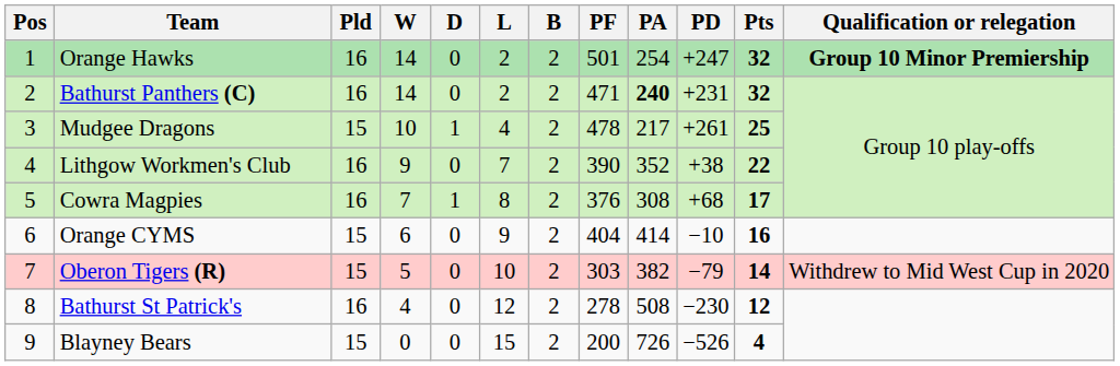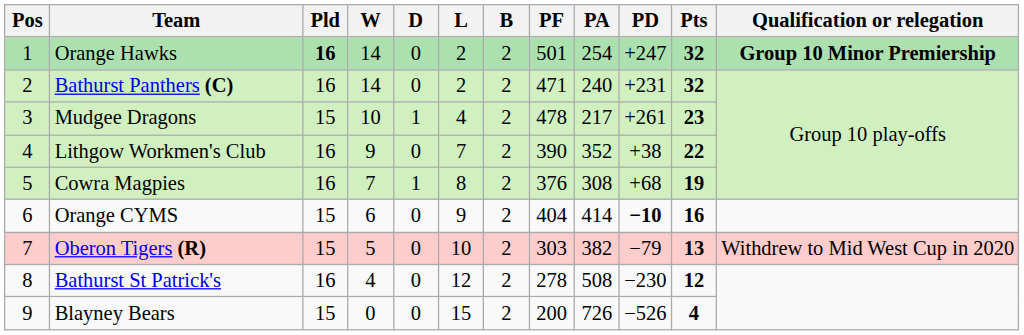Orange Hawks | Pld: normal -> bold
Bathurst Panthers (C) | PA: bold -> normal
Mudgee Dragons | Pts: 25 -> 23
Cowra Magpies | Pts: 17 -> 19
Orange CYMS | PD: normal -> bold
Oberon Tigers (R) | Pts: 14 -> 13
